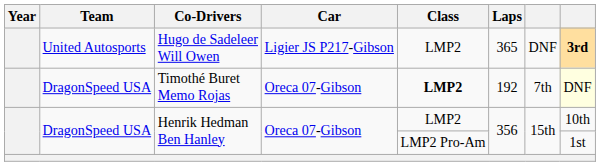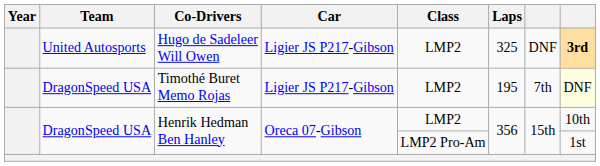Hugo de Sadeleer Will Owen | Laps: 365 -> 325
Timothé Buret Memo Rojas | Car: Oreca 07-Gibson -> Ligier JS P217-Gibson
Timothé Buret Memo Rojas | Class: bold -> normal
Timothé Buret Memo Rojas | Laps: 192 -> 195
